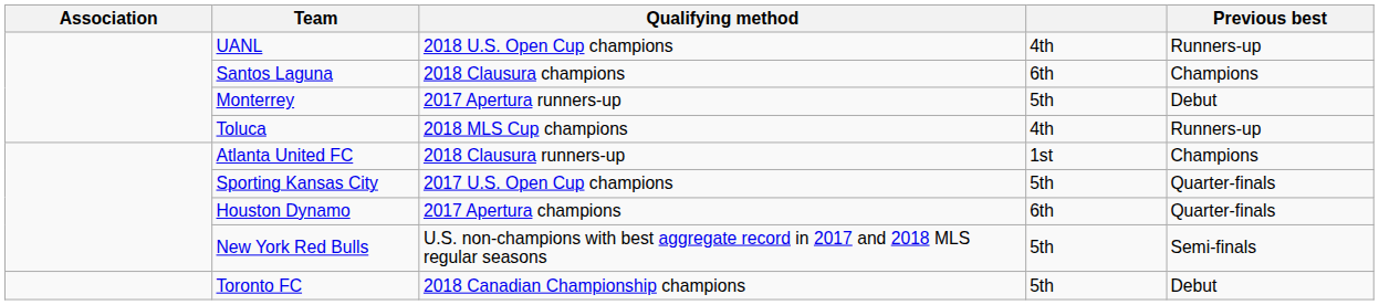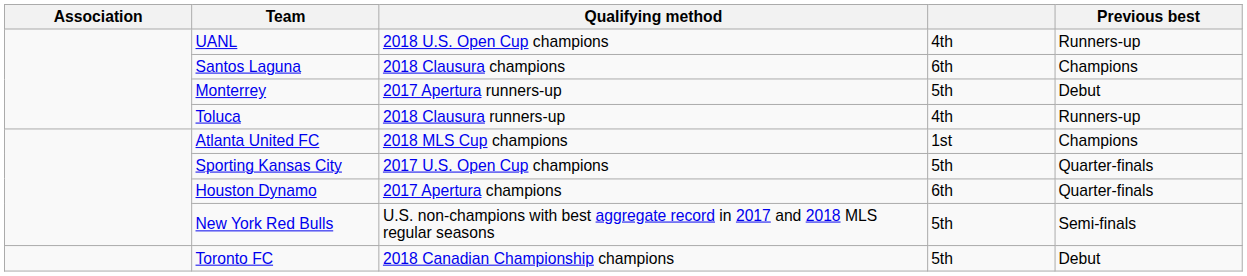Toluca | Qualifying method: 2018 MLS Cup champions -> 2018 Clausura runners-up
Atlanta United FC | Qualifying method: 2018 Clausura runners-up -> 2018 MLS Cup champions
